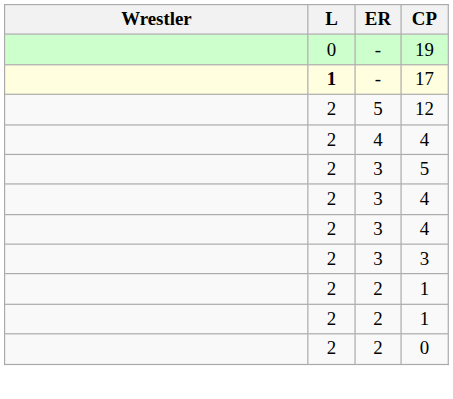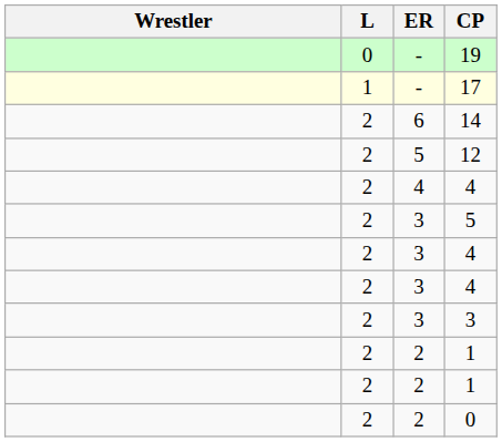17 | L: bold -> normal
+ row: 2 | 6 | 14
